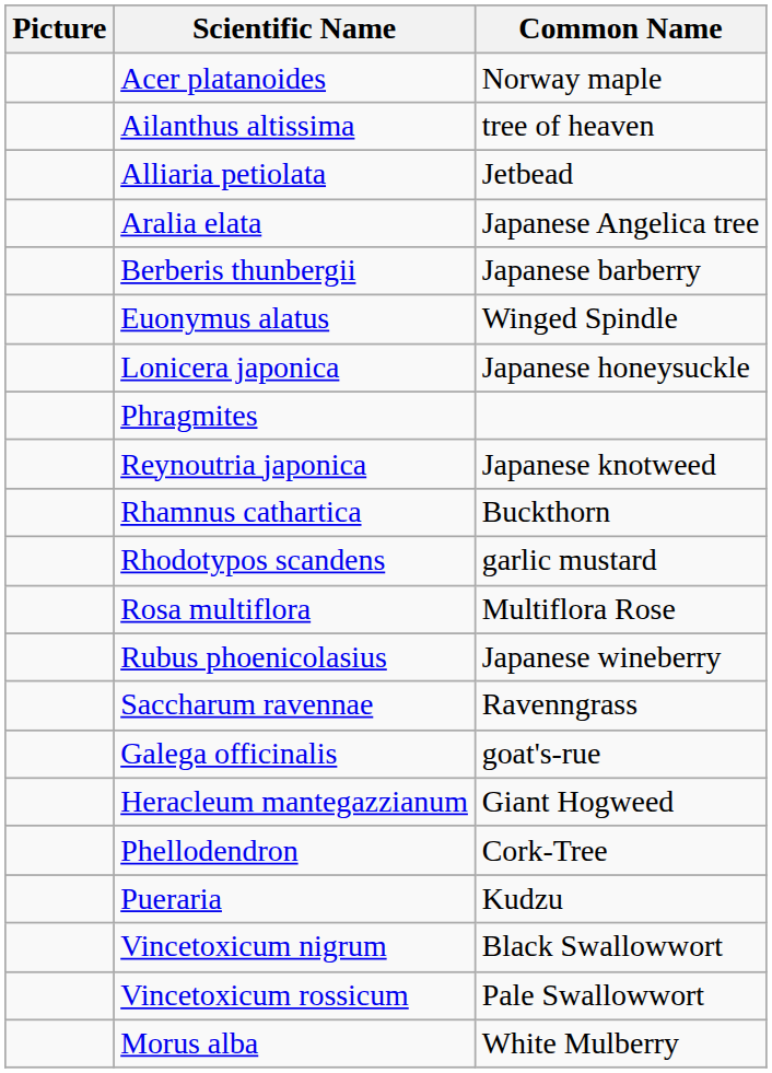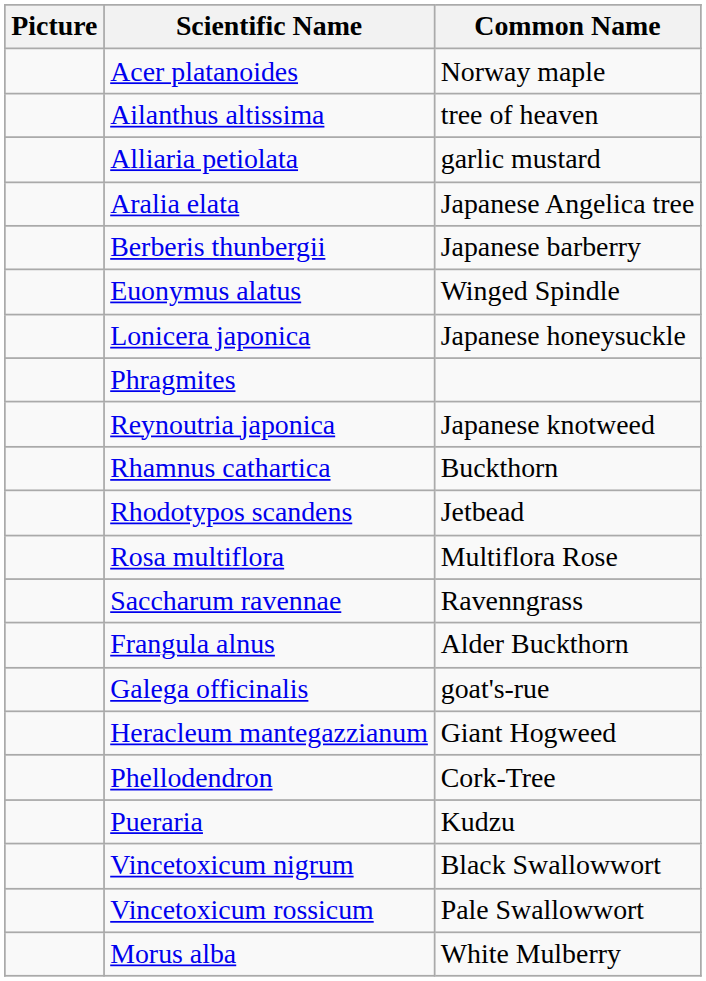Alliaria petiolata | Common Name: Jetbead -> garlic mustard
Rhodotypos scandens | Common Name: garlic mustard -> Jetbead
- row: Rubus phoenicolasius | Japanese wineberry
+ row: Frangula alnus | Alder Buckthorn
